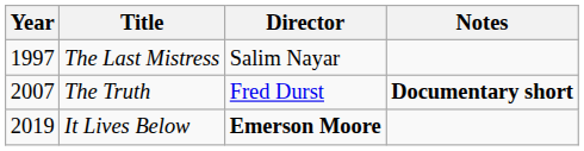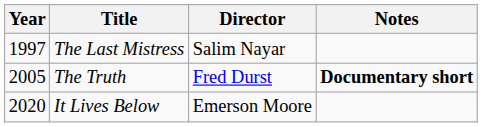The Truth | Year: 2007 -> 2005
It Lives Below | Year: 2019 -> 2020
It Lives Below | Director: bold -> normal
